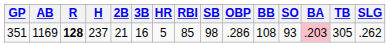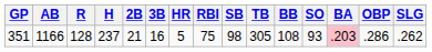columns swapped: TB <-> OBP
351 | AB: 1169 -> 1166
351 | R: bold -> normal
351 | RBI: 85 -> 75
